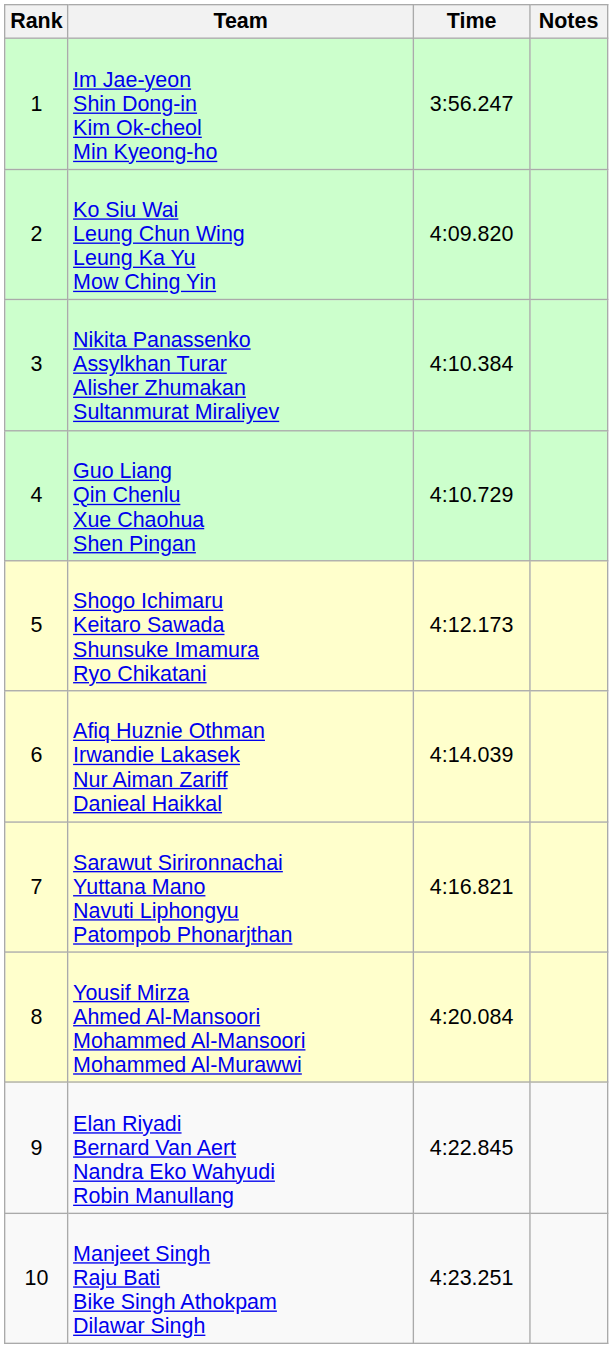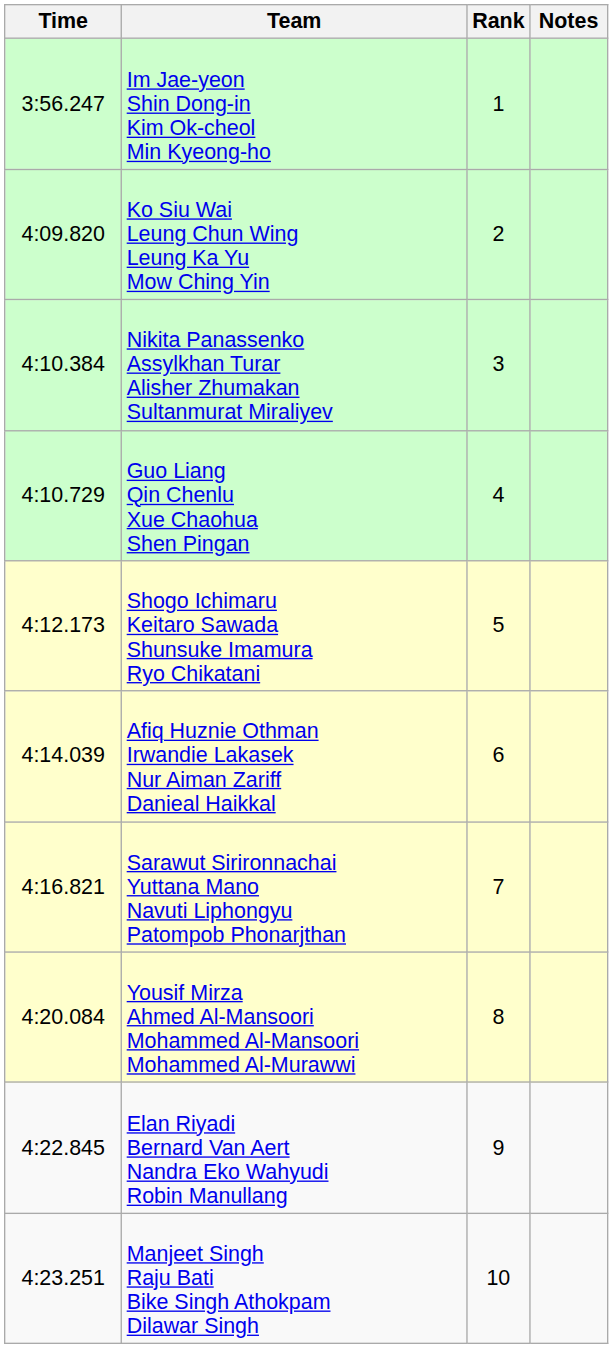columns swapped: Rank <-> Time
